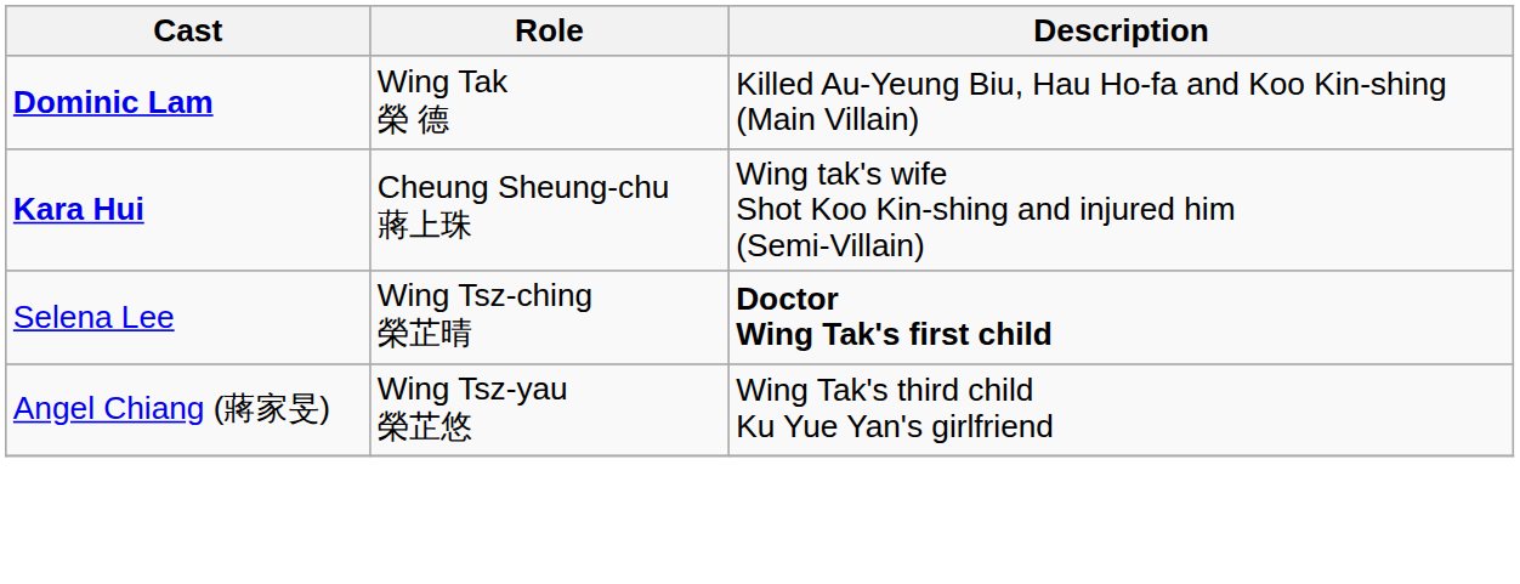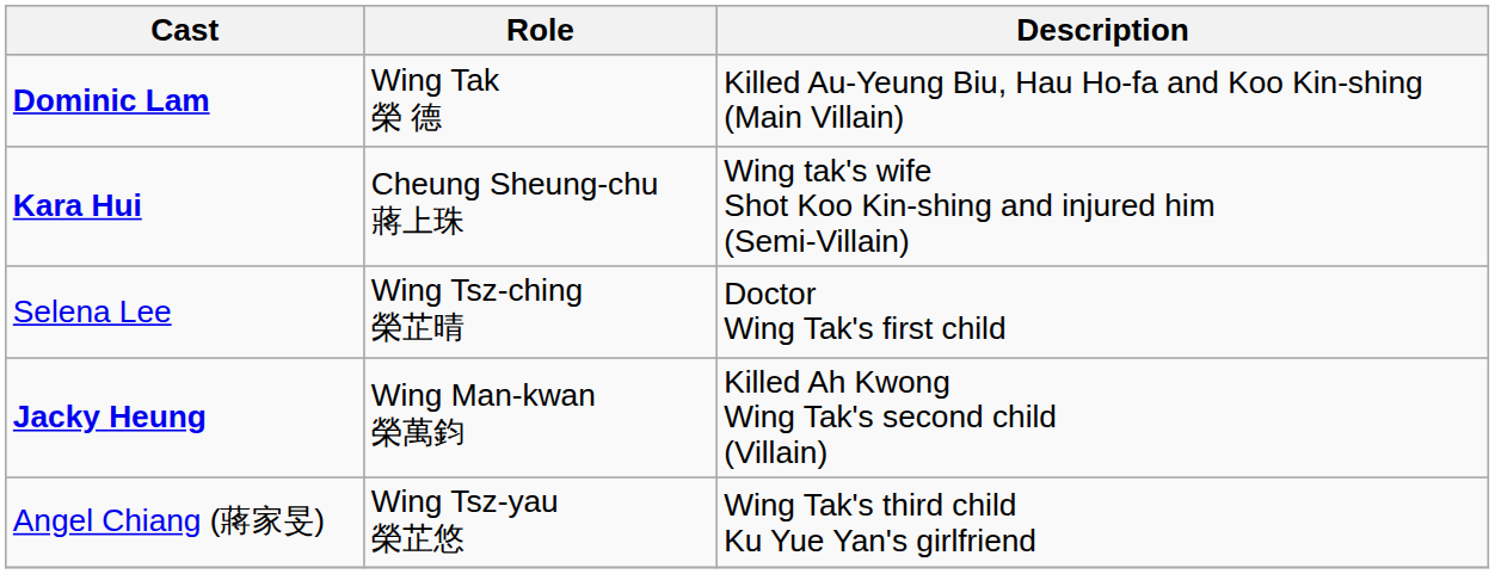Selena Lee | Description: bold -> normal
+ row: Jacky Heung | Wing Man-kwan 榮萬鈞 | Killed Ah Kwong Wing Tak's second child (Villain)
